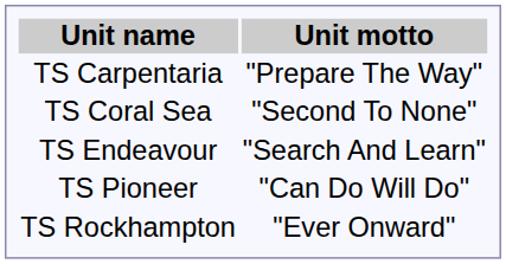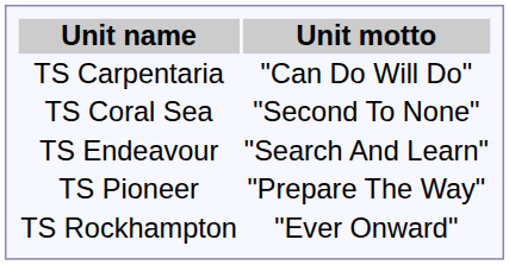TS Carpentaria | Unit motto: "Prepare The Way" -> "Can Do Will Do"
TS Pioneer | Unit motto: "Can Do Will Do" -> "Prepare The Way"
